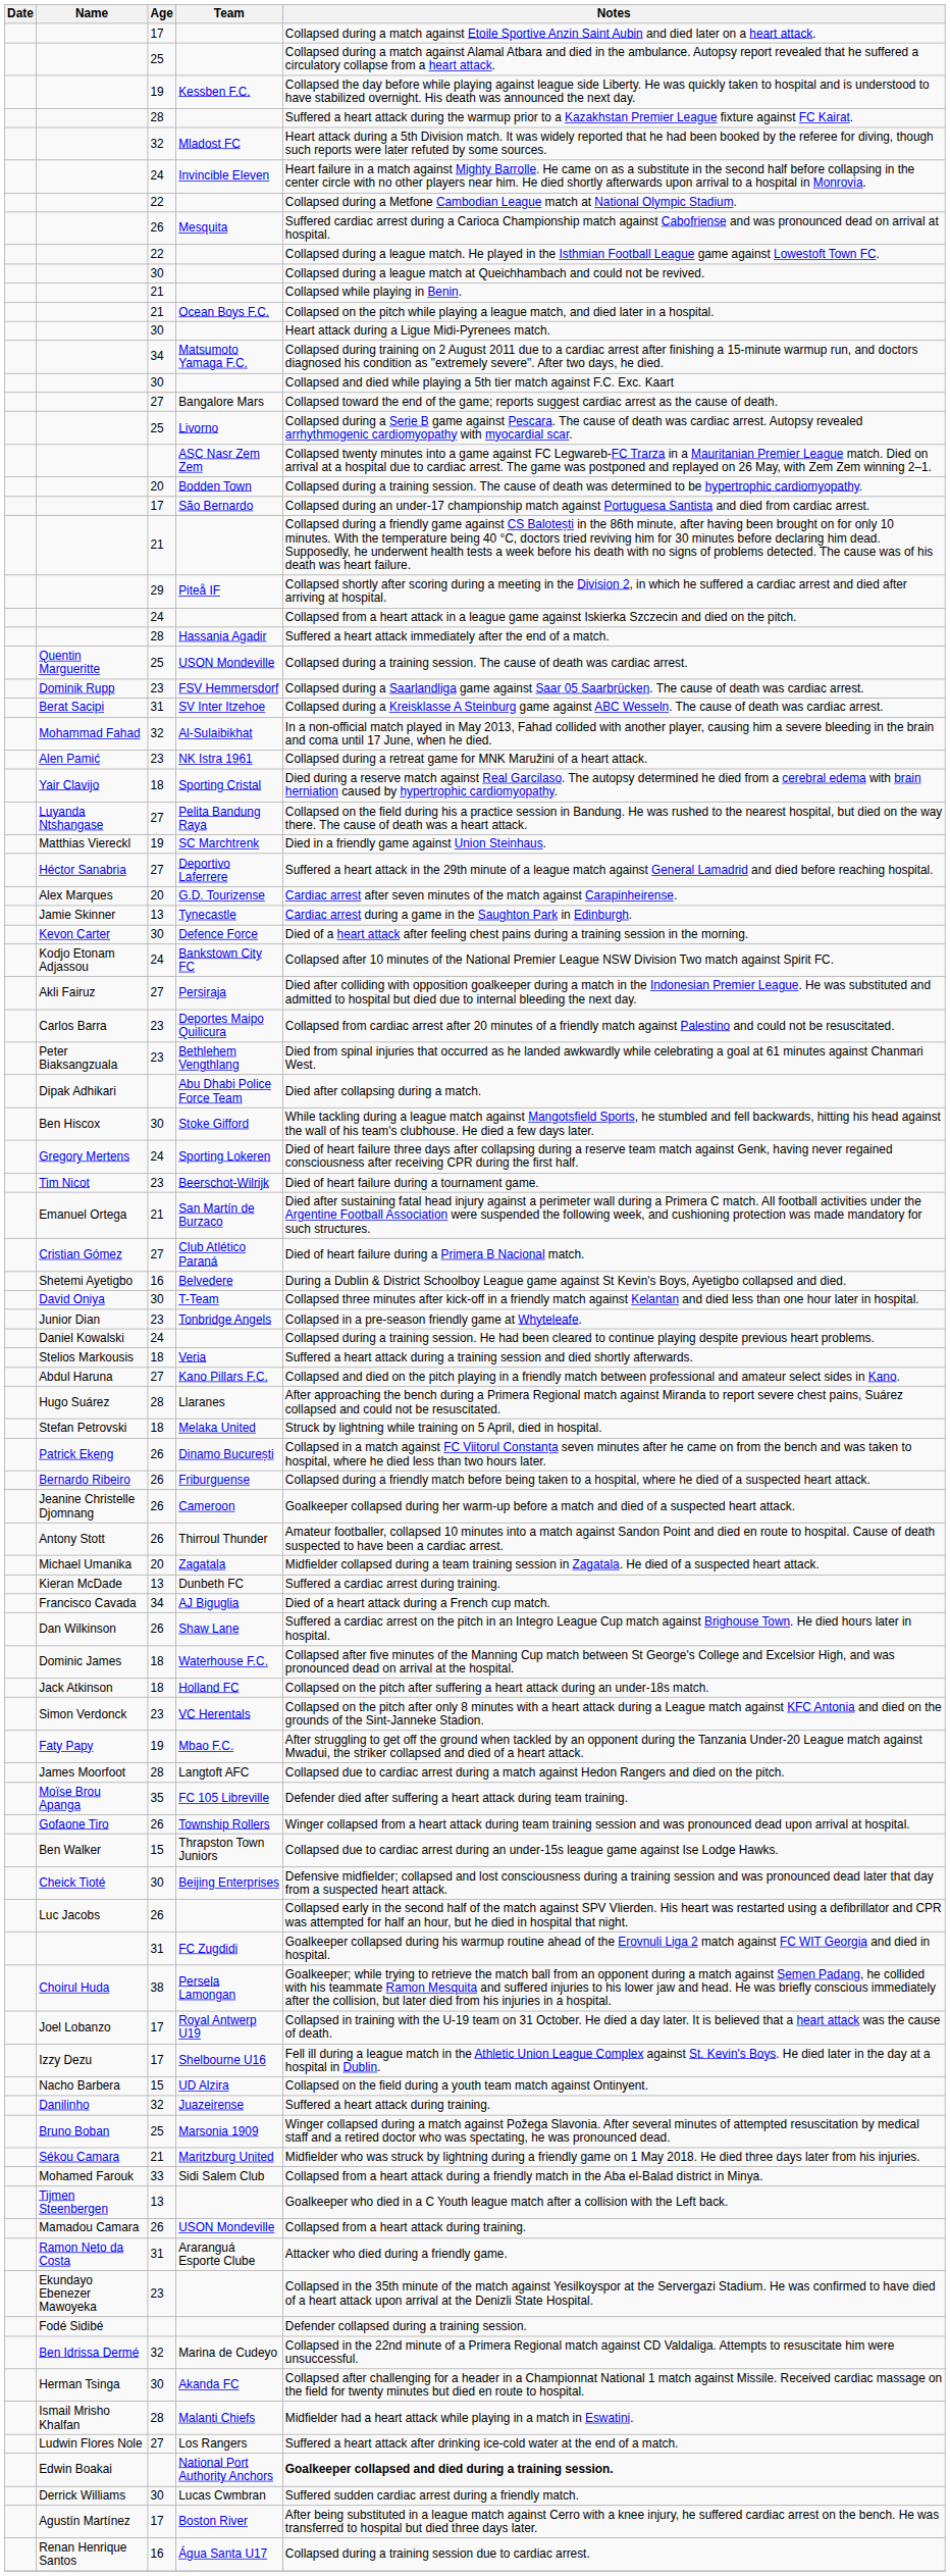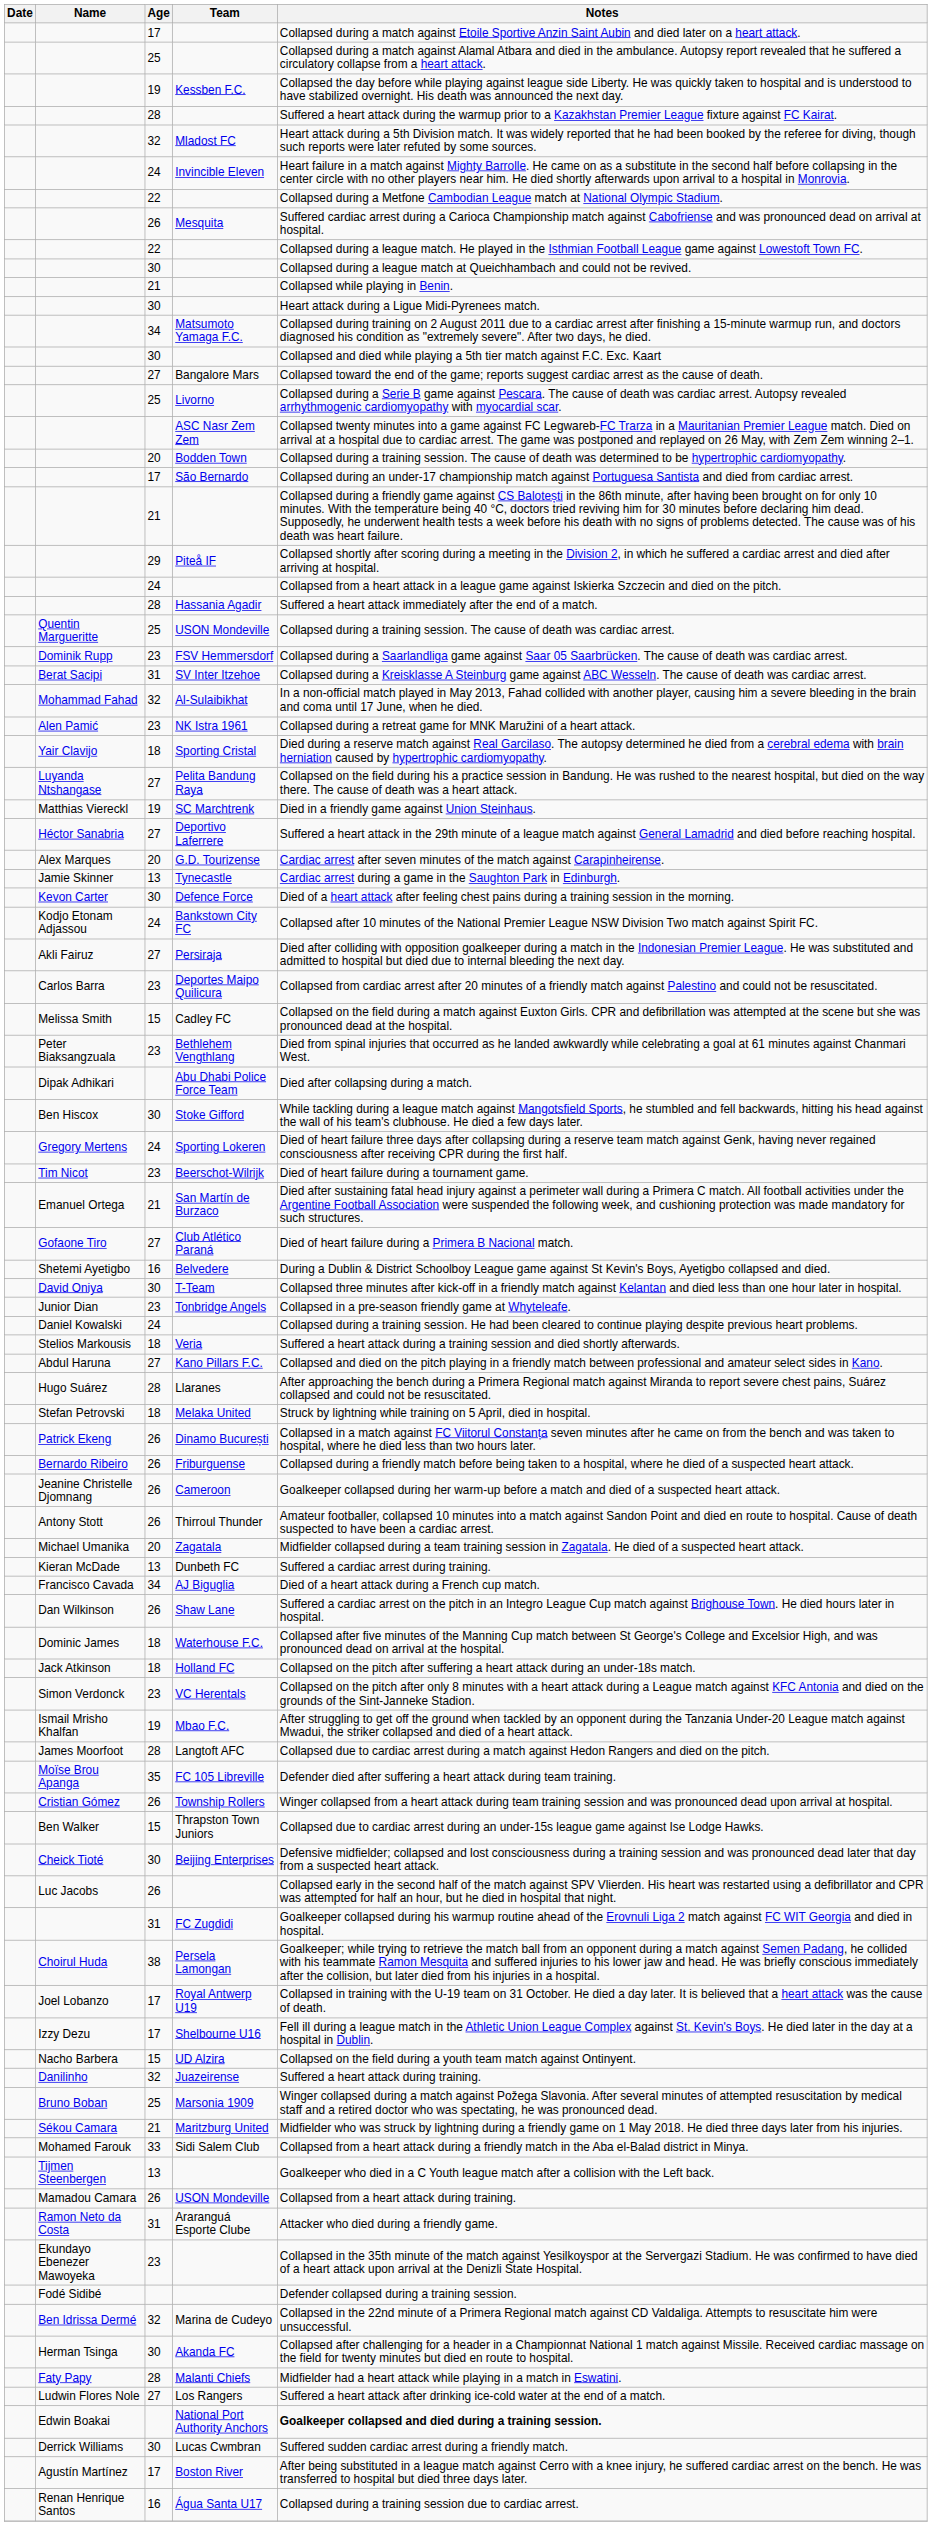- row: 21 | Ocean Boys F.C. | Collapsed on the pitch while playing a league match, and died later in a hospital.
+ row: Melissa Smith | 15 | Cadley FC | Collapsed on the field during a match against Euxton Girls. CPR and defibrillation was attempted at the scene but she was pronounced dead at the hospital.
Club Atlético Paraná | Name: Cristian Gómez -> Gofaone Tiro
Mbao F.C. | Name: Faty Papy -> Ismail Mrisho Khalfan
Township Rollers | Name: Gofaone Tiro -> Cristian Gómez
Malanti Chiefs | Name: Ismail Mrisho Khalfan -> Faty Papy
